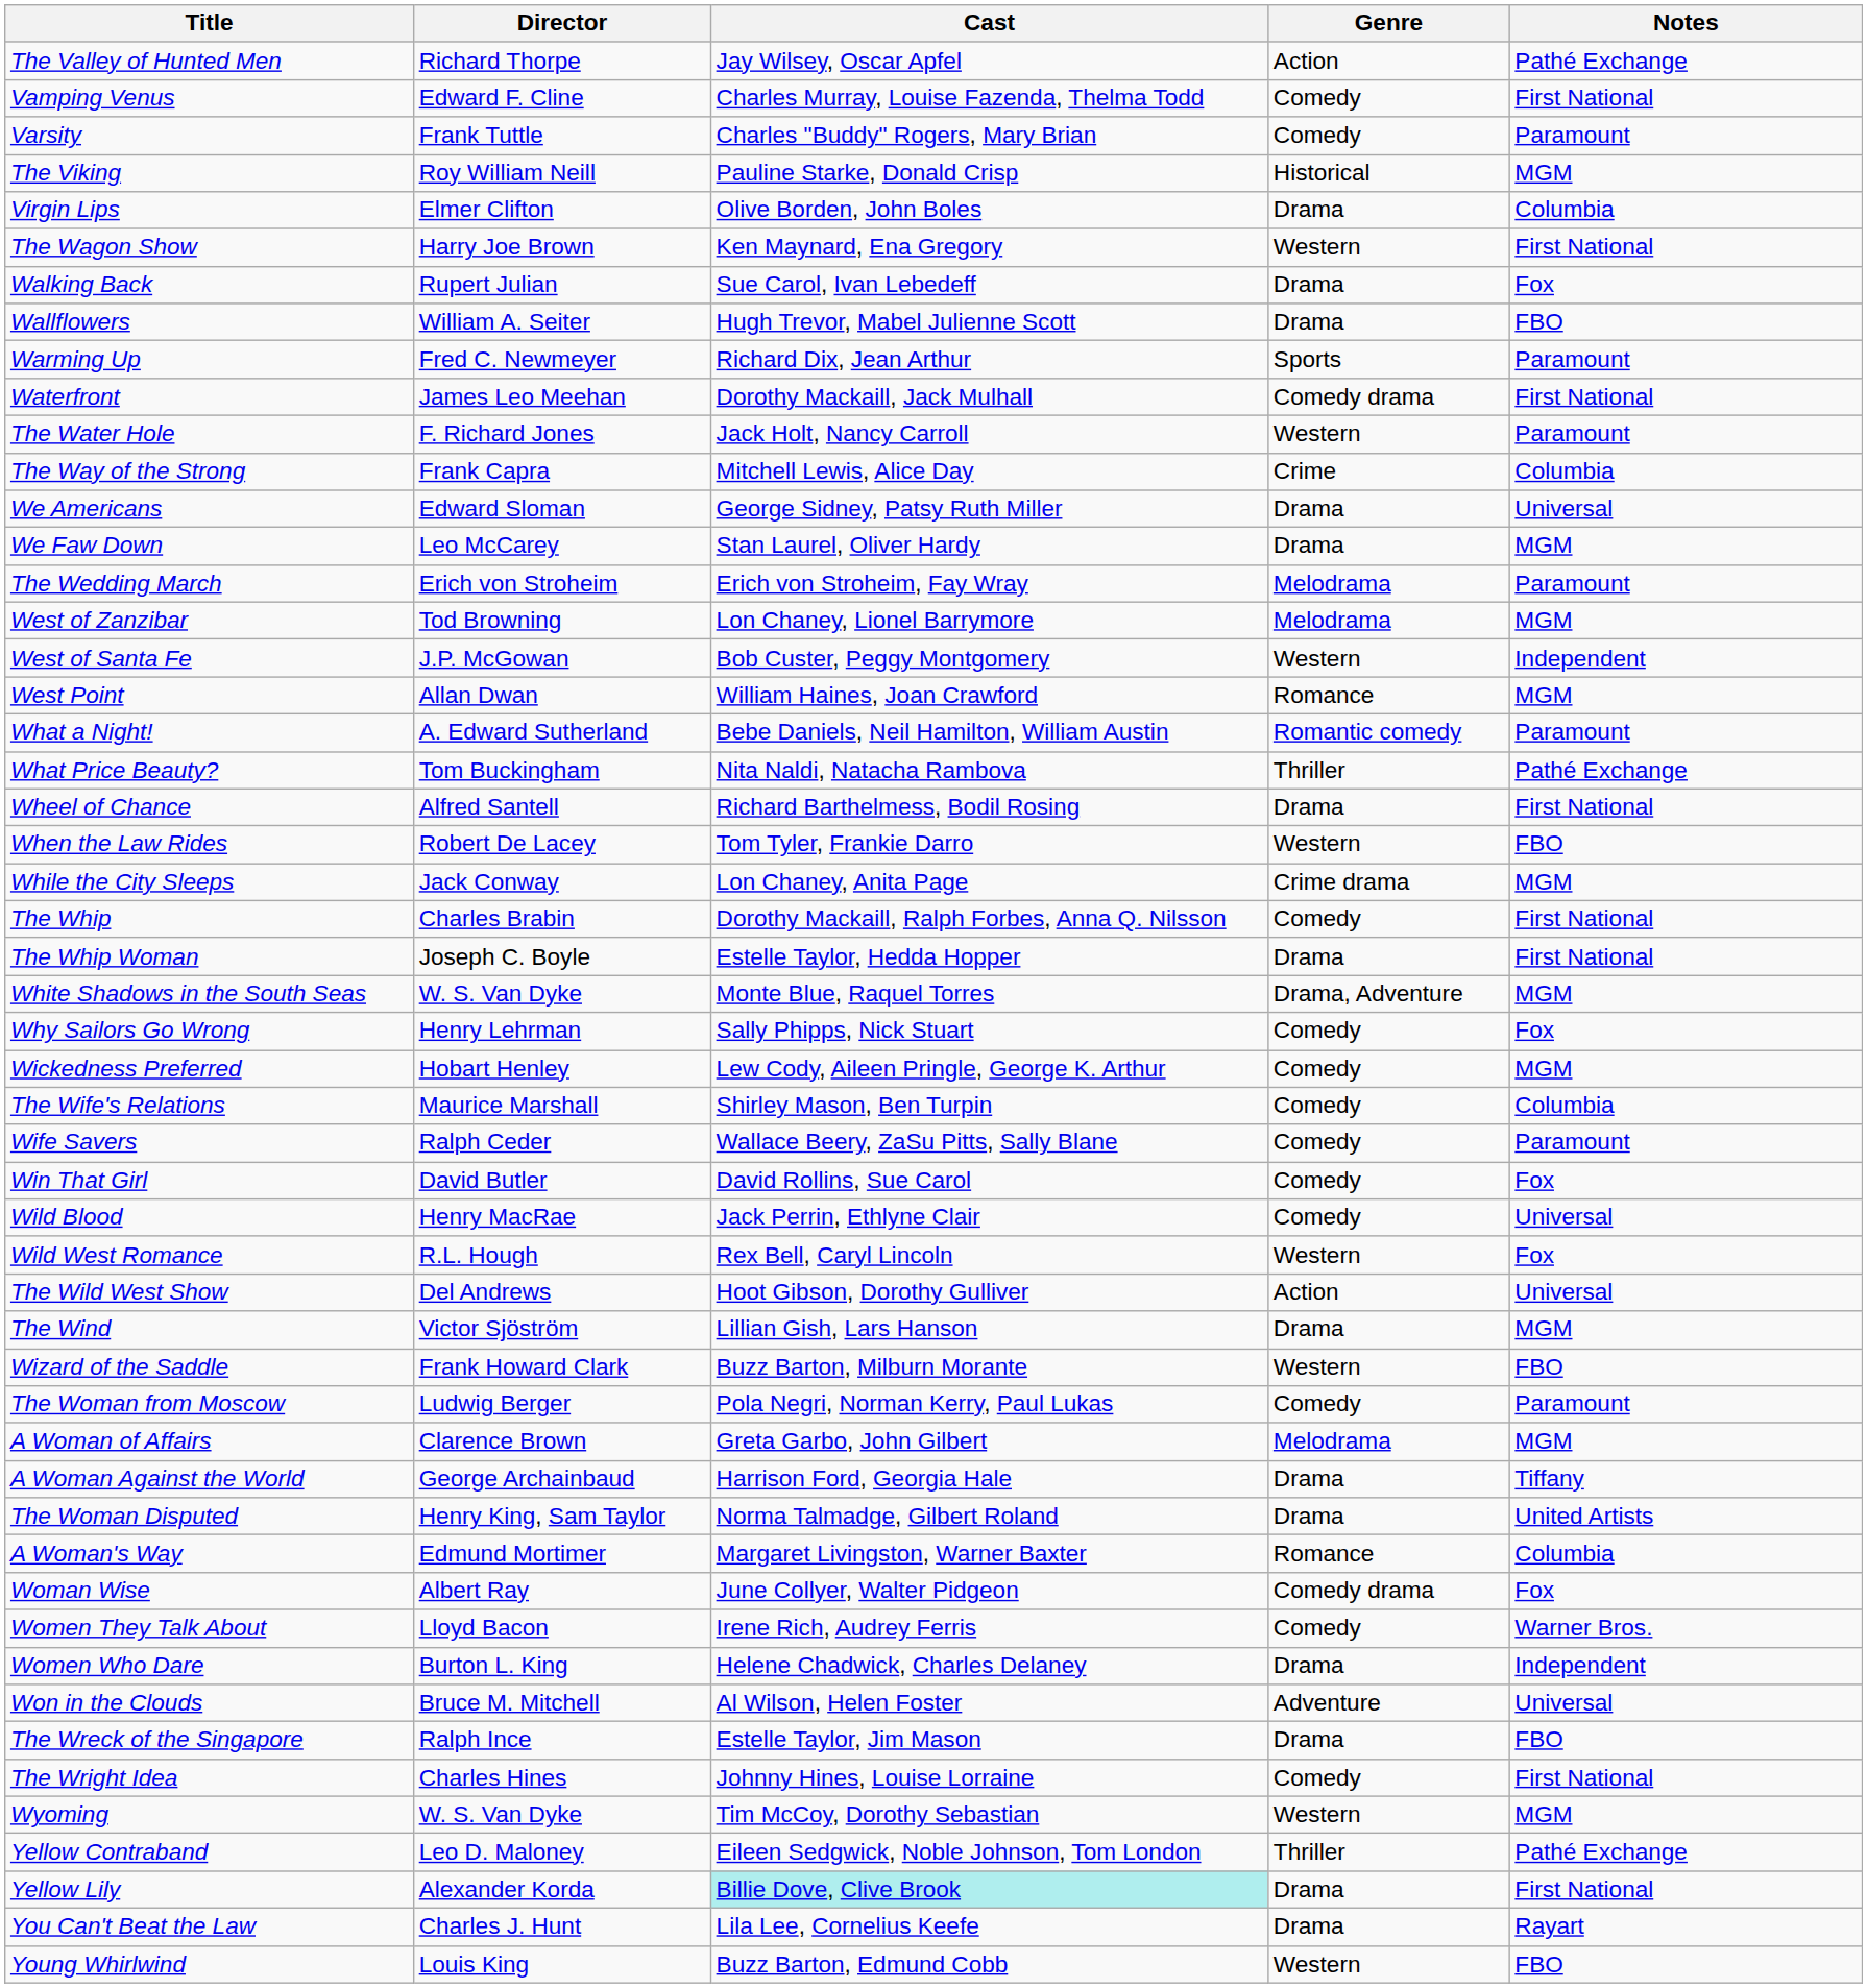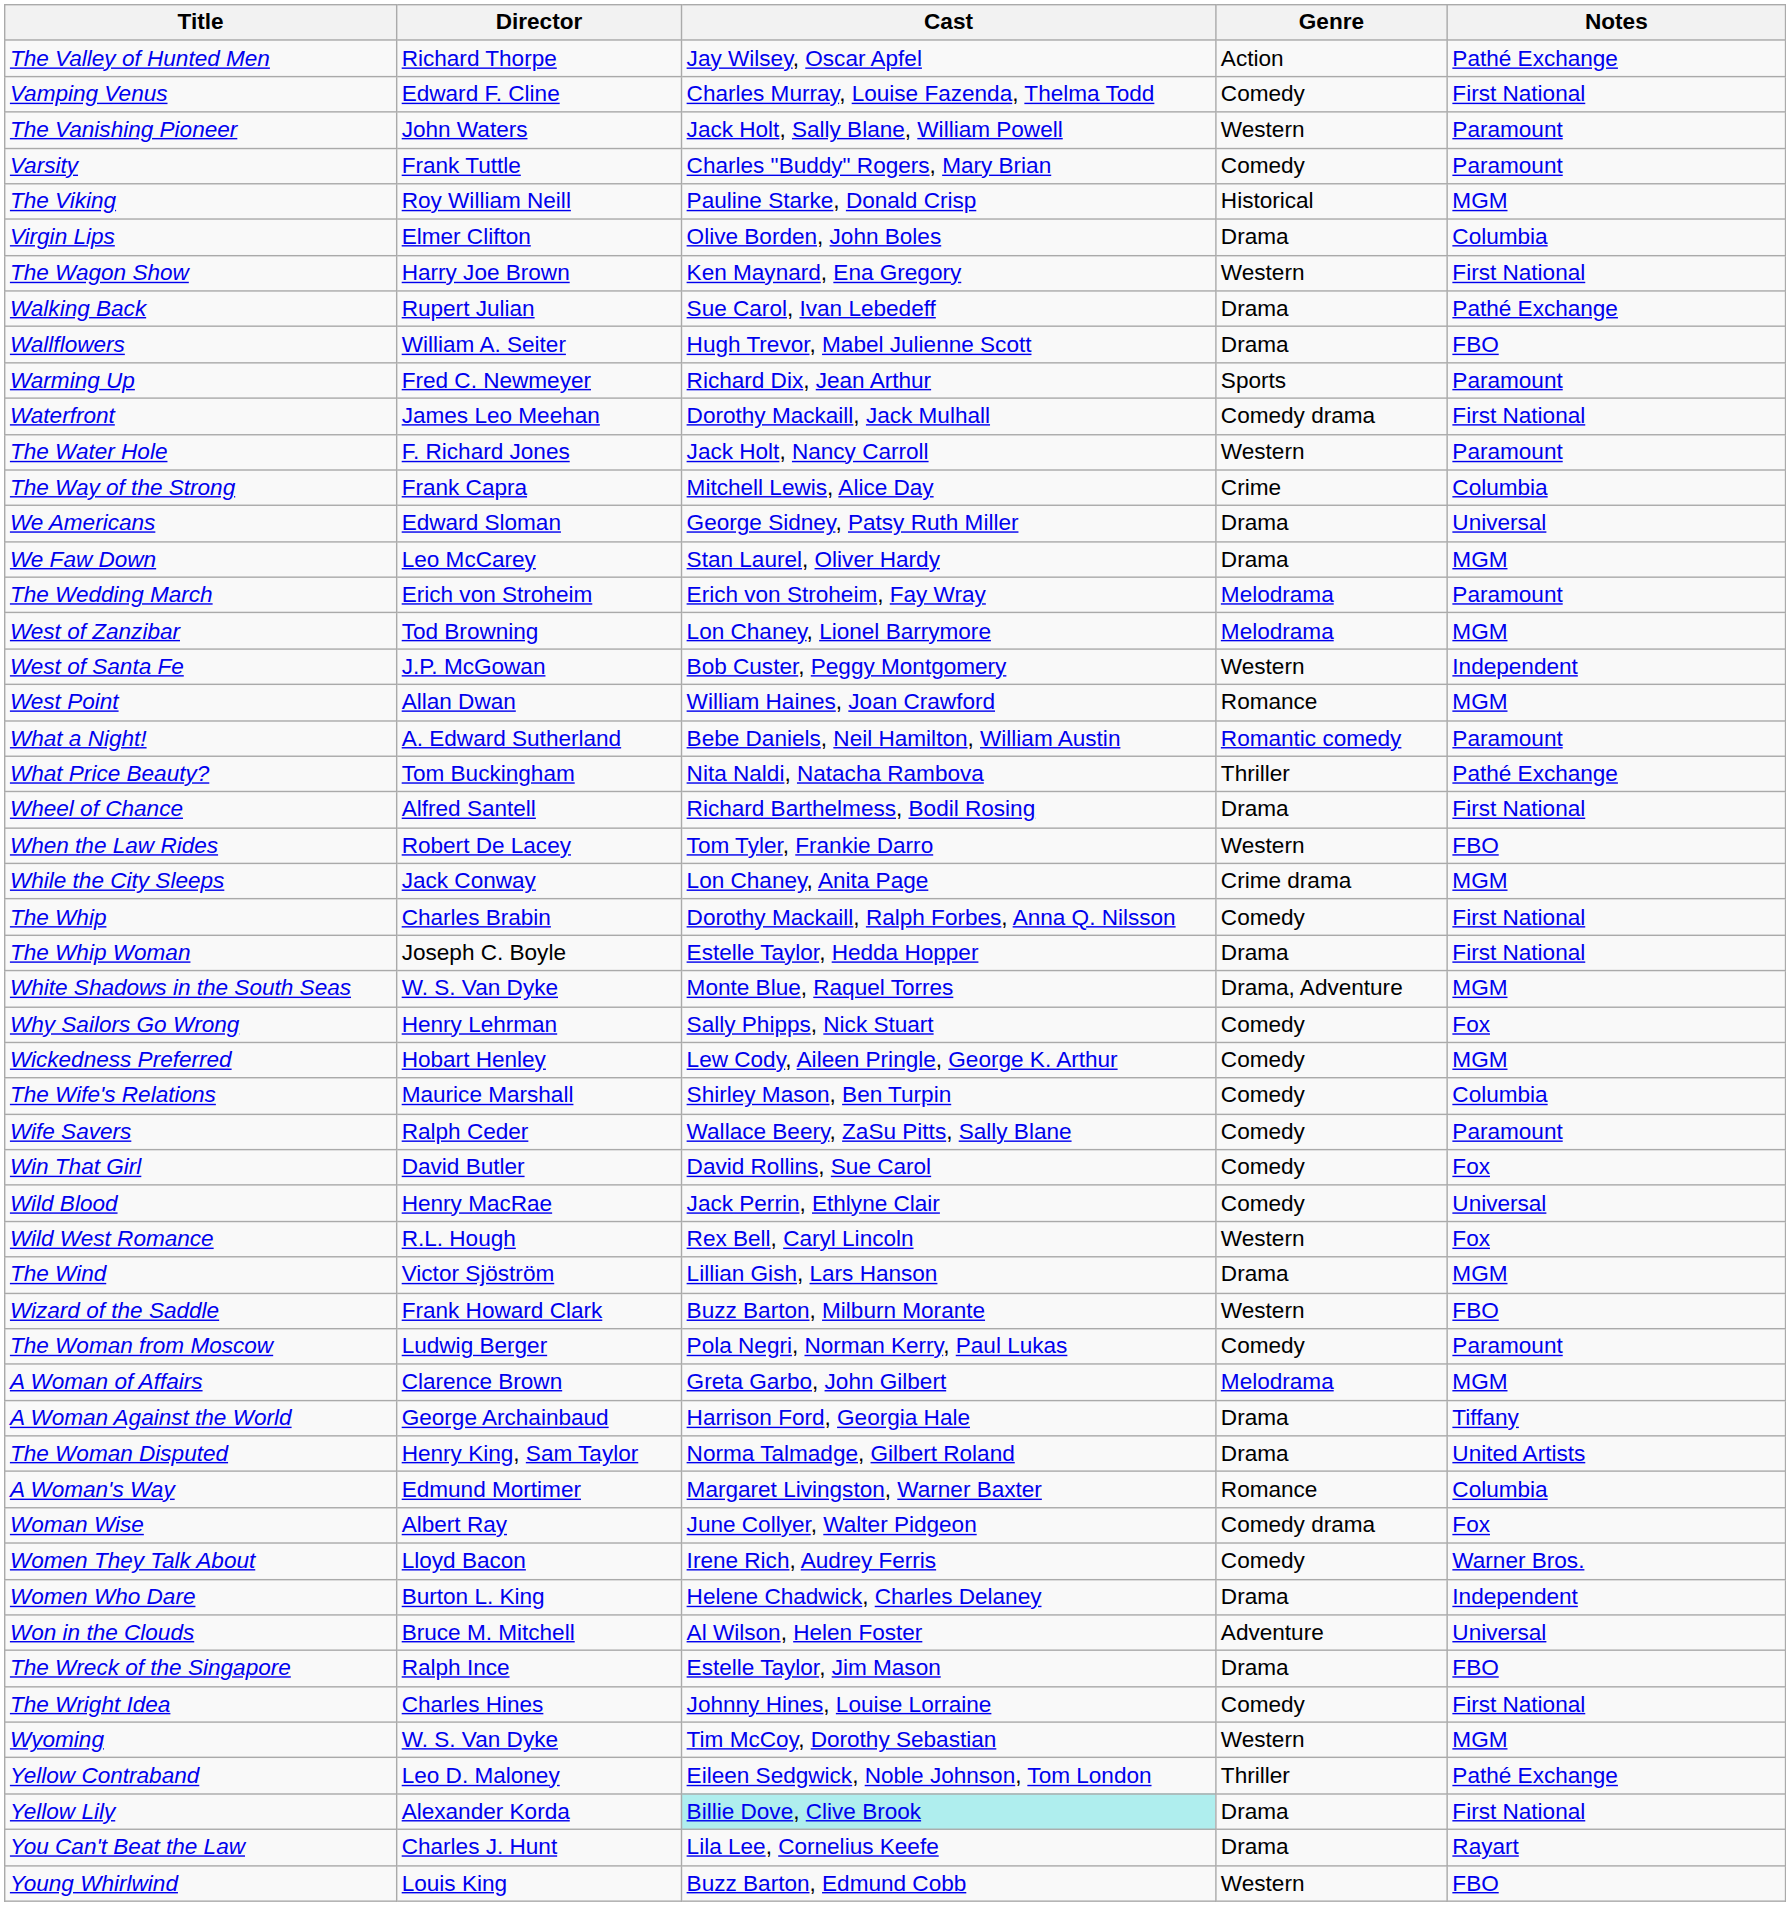+ row: The Vanishing Pioneer | John Waters | Jack Holt, Sally Blane, William Powell | Western | Paramount
Walking Back | Notes: Fox -> Pathé Exchange
- row: The Wild West Show | Del Andrews | Hoot Gibson, Dorothy Gulliver | Action | Universal
